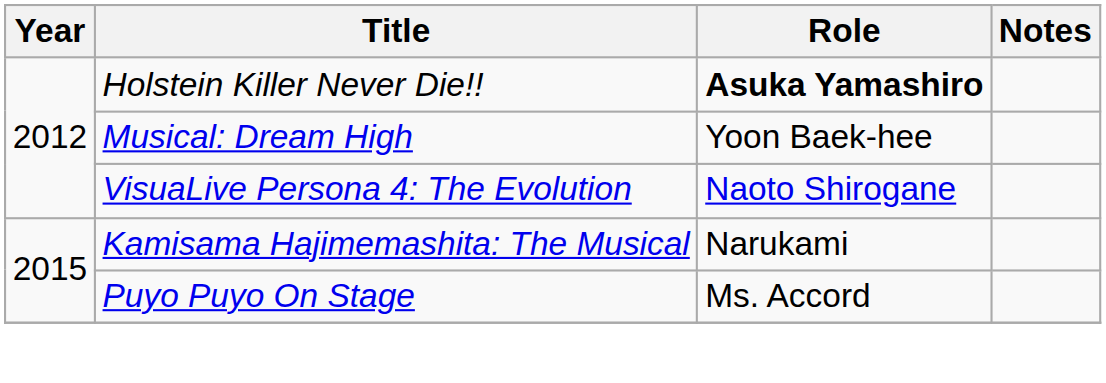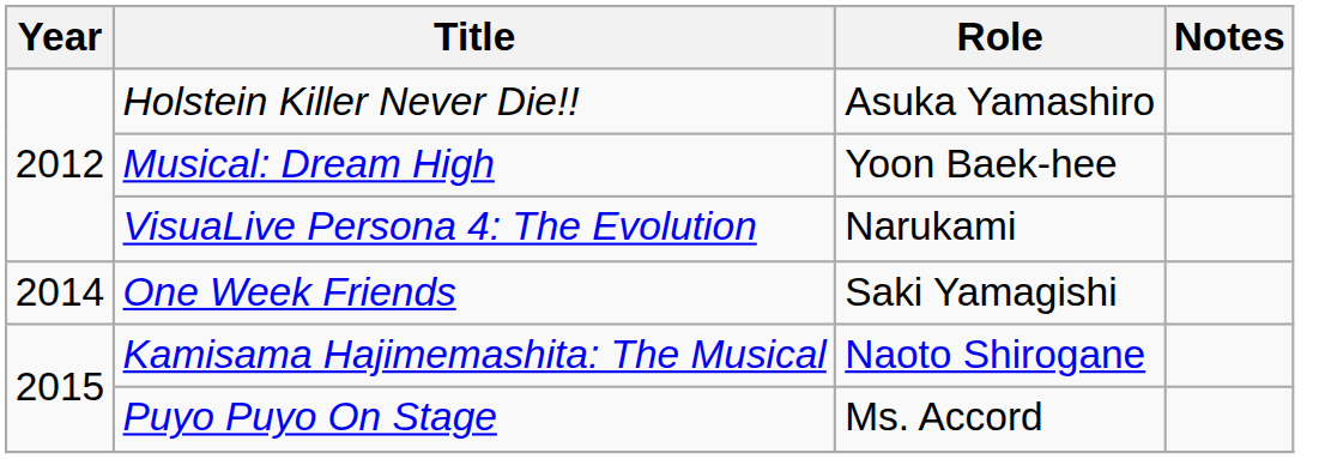Holstein Killer Never Die!! | Role: bold -> normal
VisuaLive Persona 4: The Evolution | Role: Naoto Shirogane -> Narukami
+ row: 2014 | One Week Friends | Saki Yamagishi
Kamisama Hajimemashita: The Musical | Role: Narukami -> Naoto Shirogane
